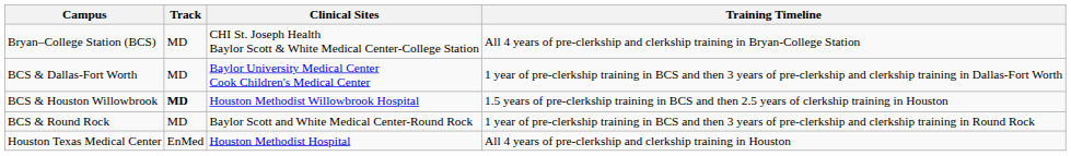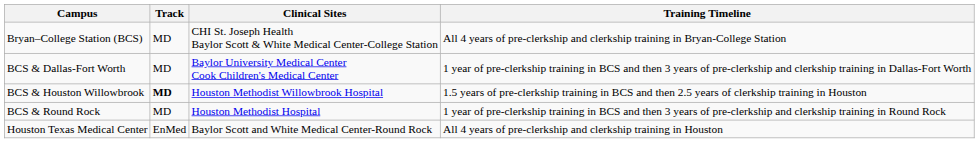BCS & Round Rock | Clinical Sites: Baylor Scott and White Medical Center-Round Rock -> Houston Methodist Hospital
Houston Texas Medical Center | Clinical Sites: Houston Methodist Hospital -> Baylor Scott and White Medical Center-Round Rock
